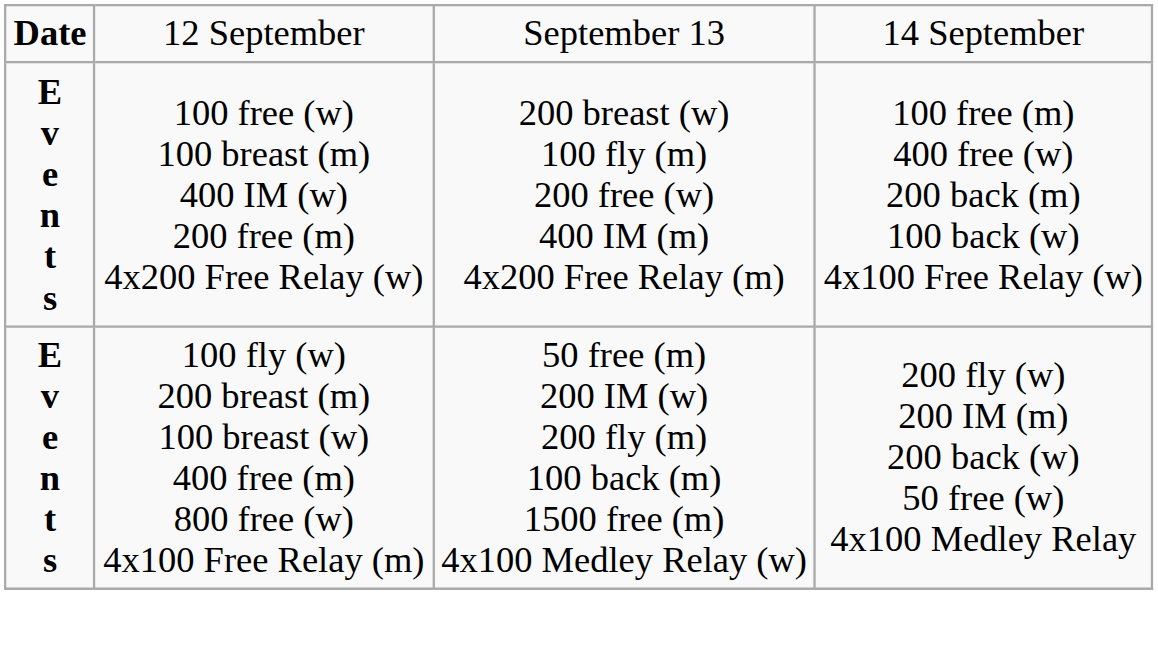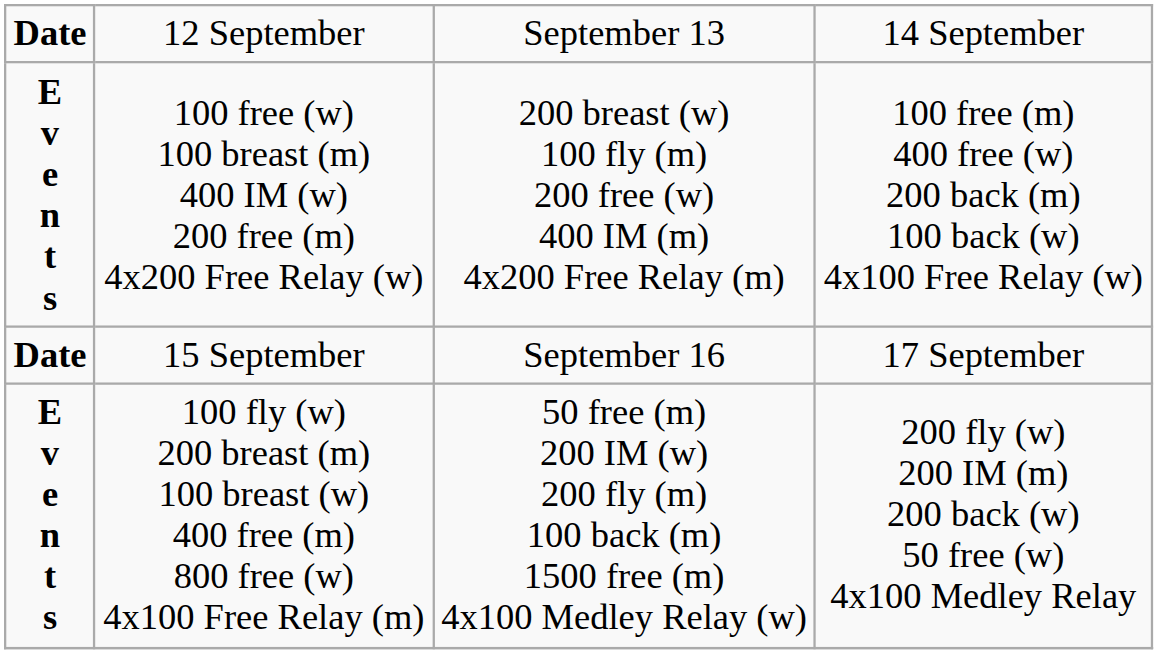+ row: Date | 15 September | September 16 | 17 September
